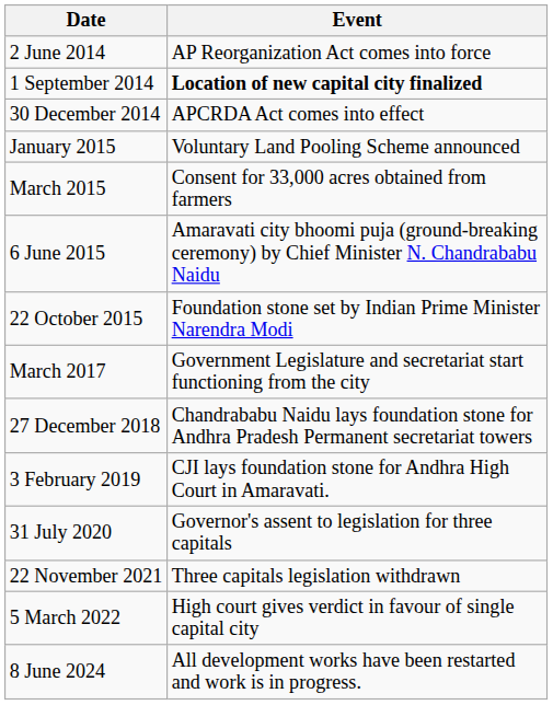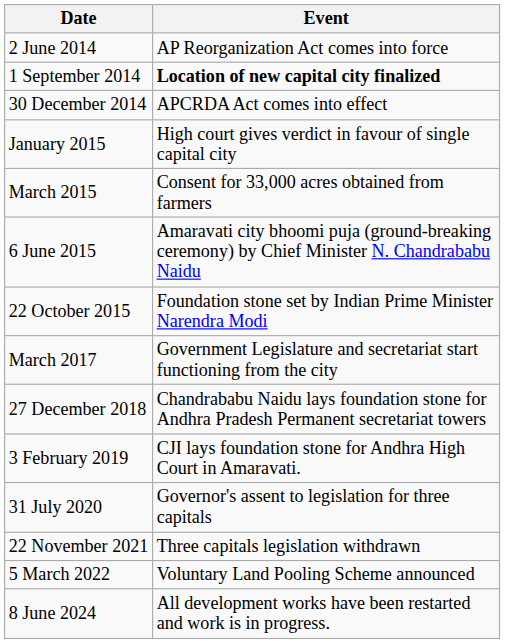January 2015 | Event: Voluntary Land Pooling Scheme announced -> High court gives verdict in favour of single capital city
5 March 2022 | Event: High court gives verdict in favour of single capital city -> Voluntary Land Pooling Scheme announced
